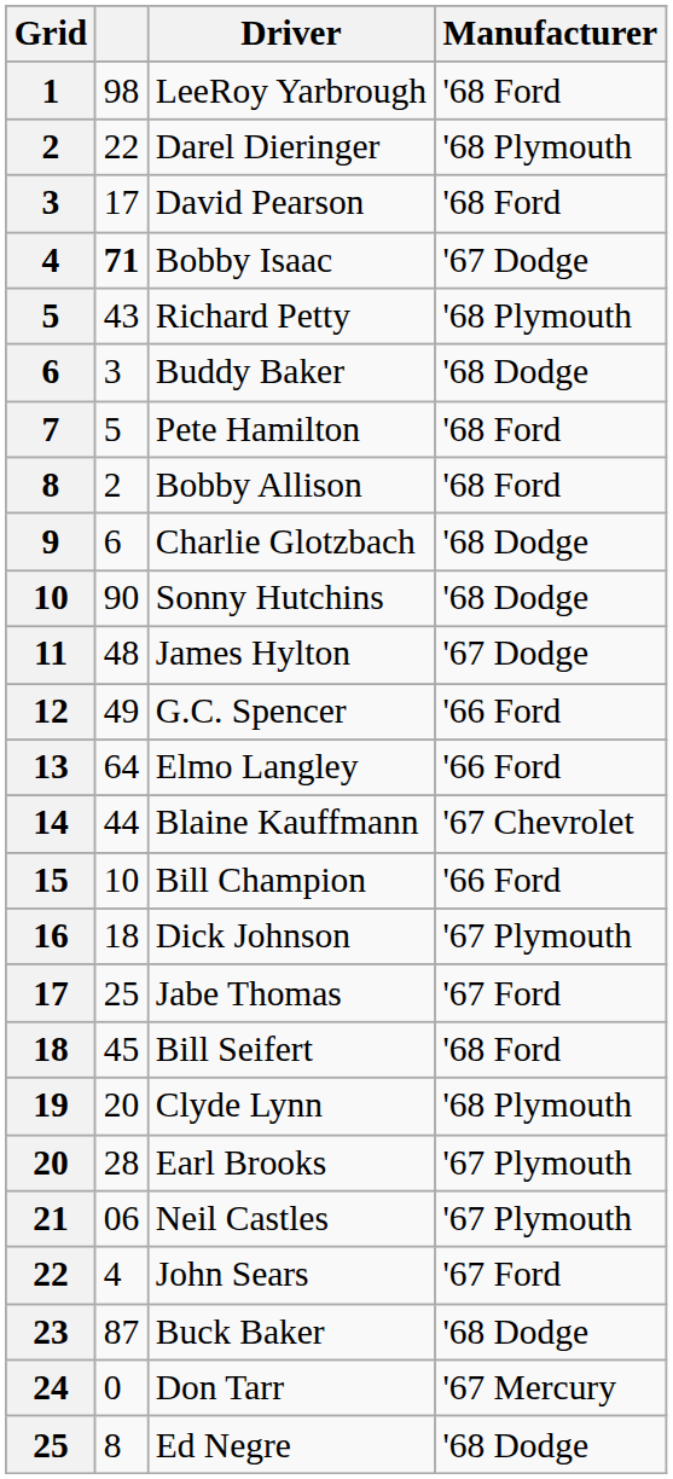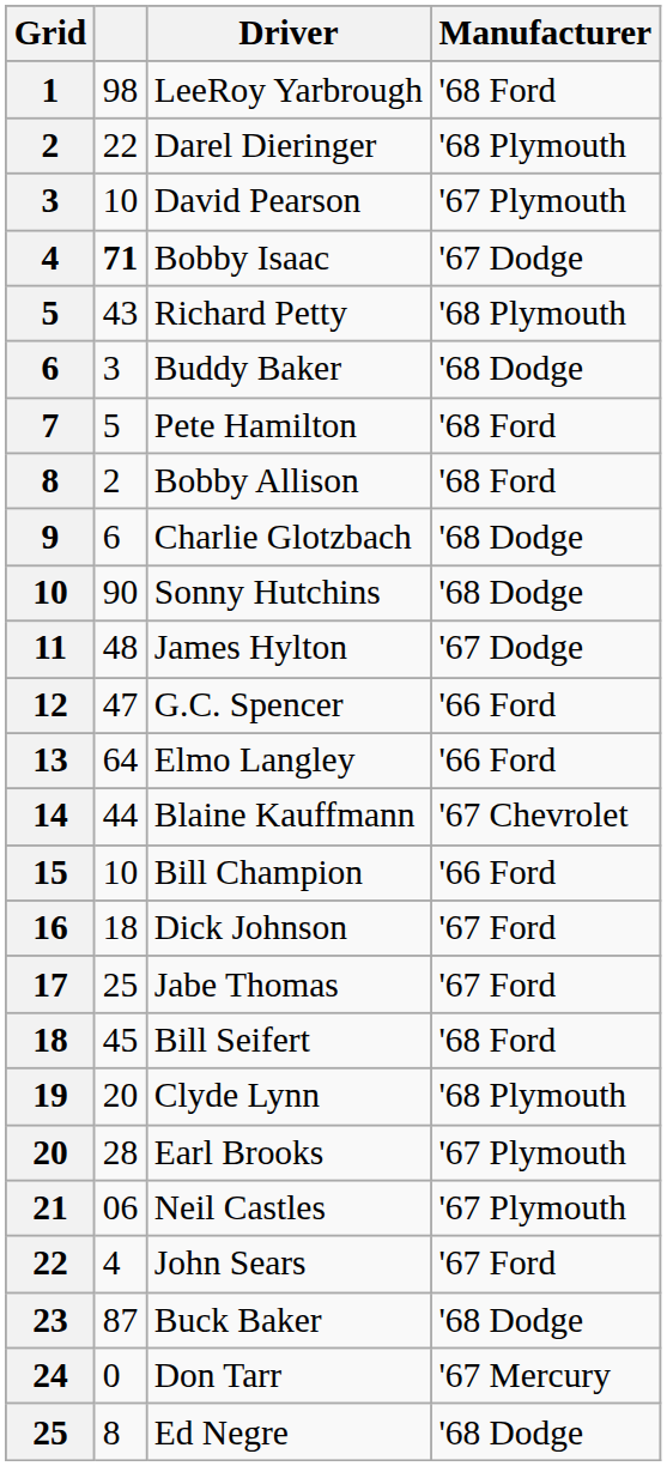David Pearson | column 2: 17 -> 10
David Pearson | Manufacturer: '68 Ford -> '67 Plymouth
G.C. Spencer | column 2: 49 -> 47
Dick Johnson | Manufacturer: '67 Plymouth -> '67 Ford
